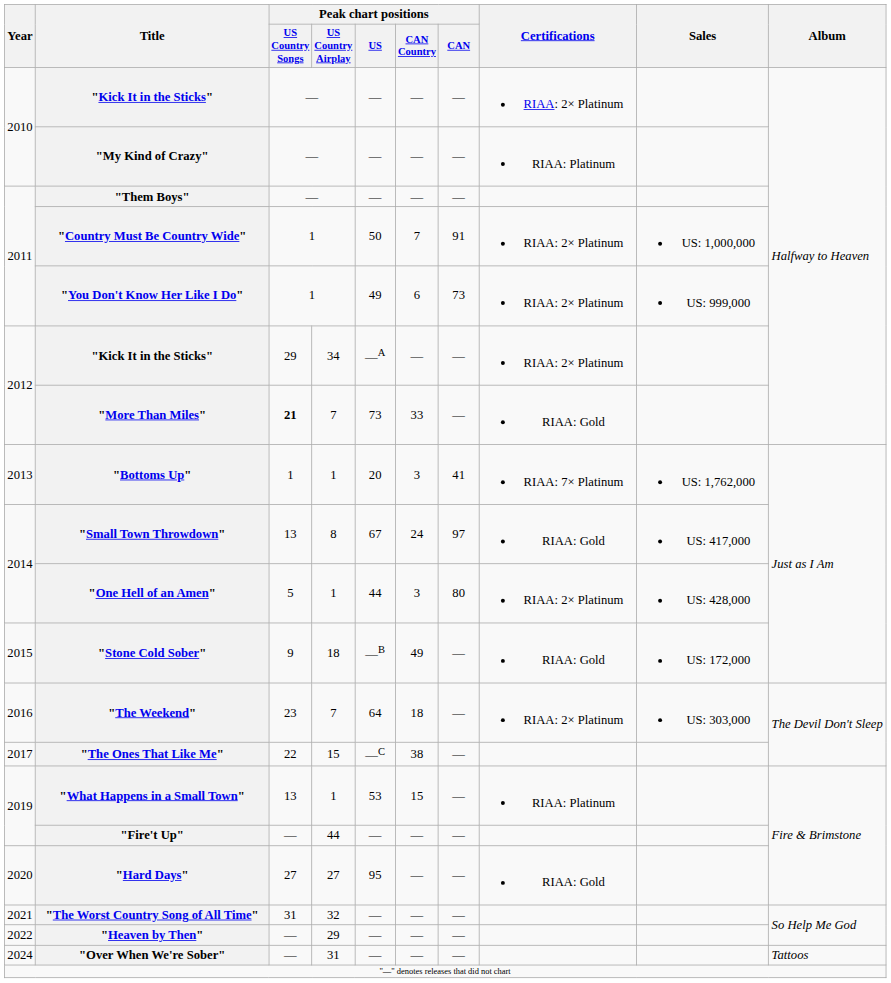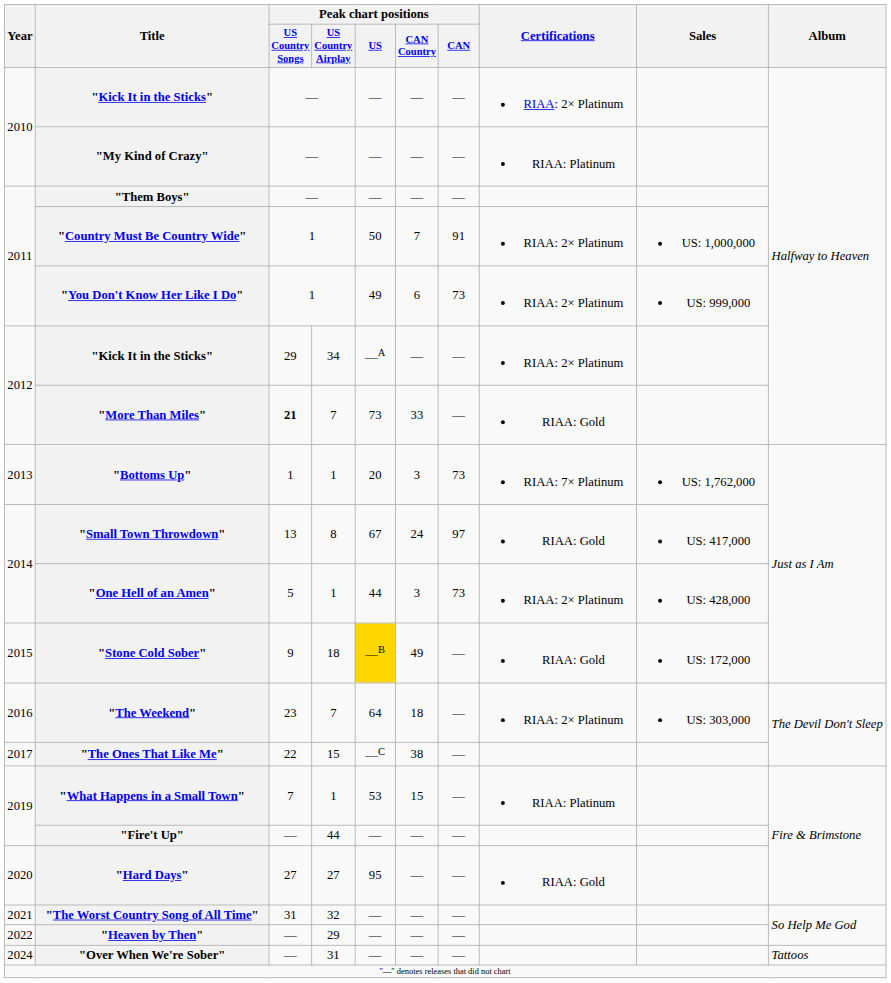"Bottoms Up" | Peak chart positions / CAN: 41 -> 73
"One Hell of an Amen" | Peak chart positions / CAN: 80 -> 73
"Stone Cold Sober" | Peak chart positions / US: no background -> gold background
"What Happens in a Small Town" | Peak chart positions / US Country Songs: 13 -> 7
